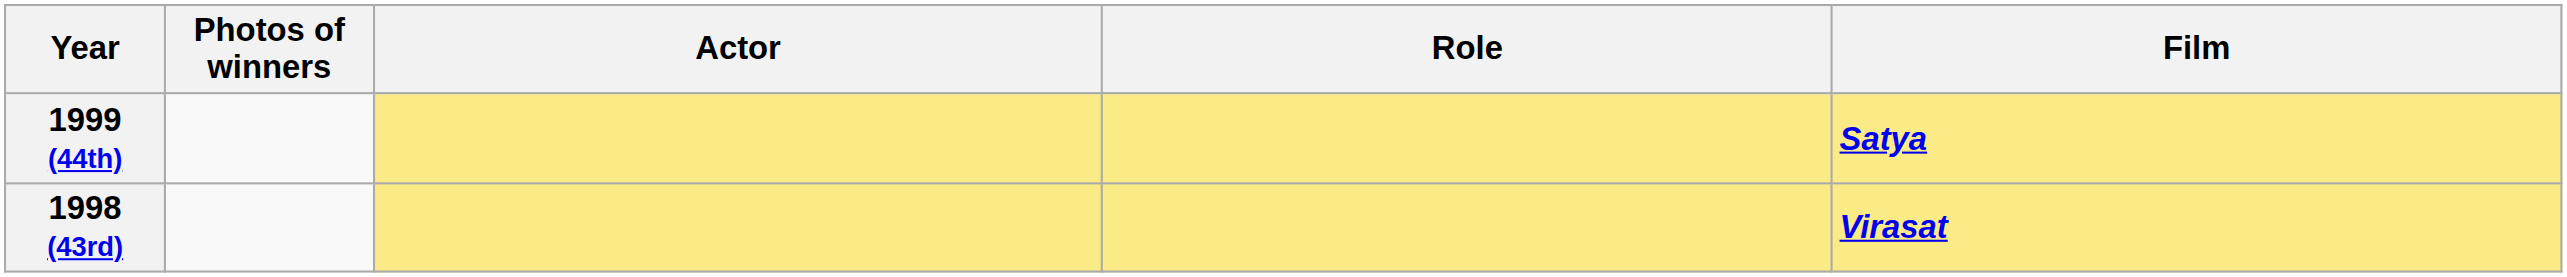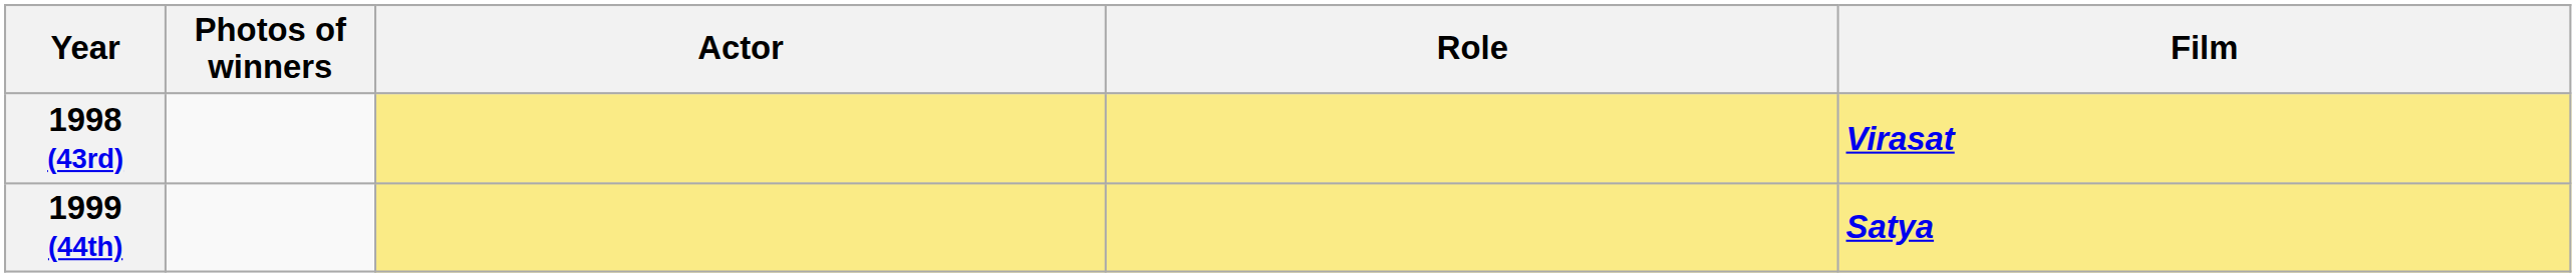rows swapped: 1998 (43rd) <-> 1999 (44th)
